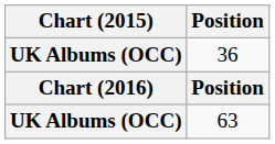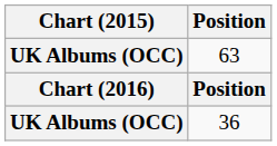rows swapped: 36 <-> 63
